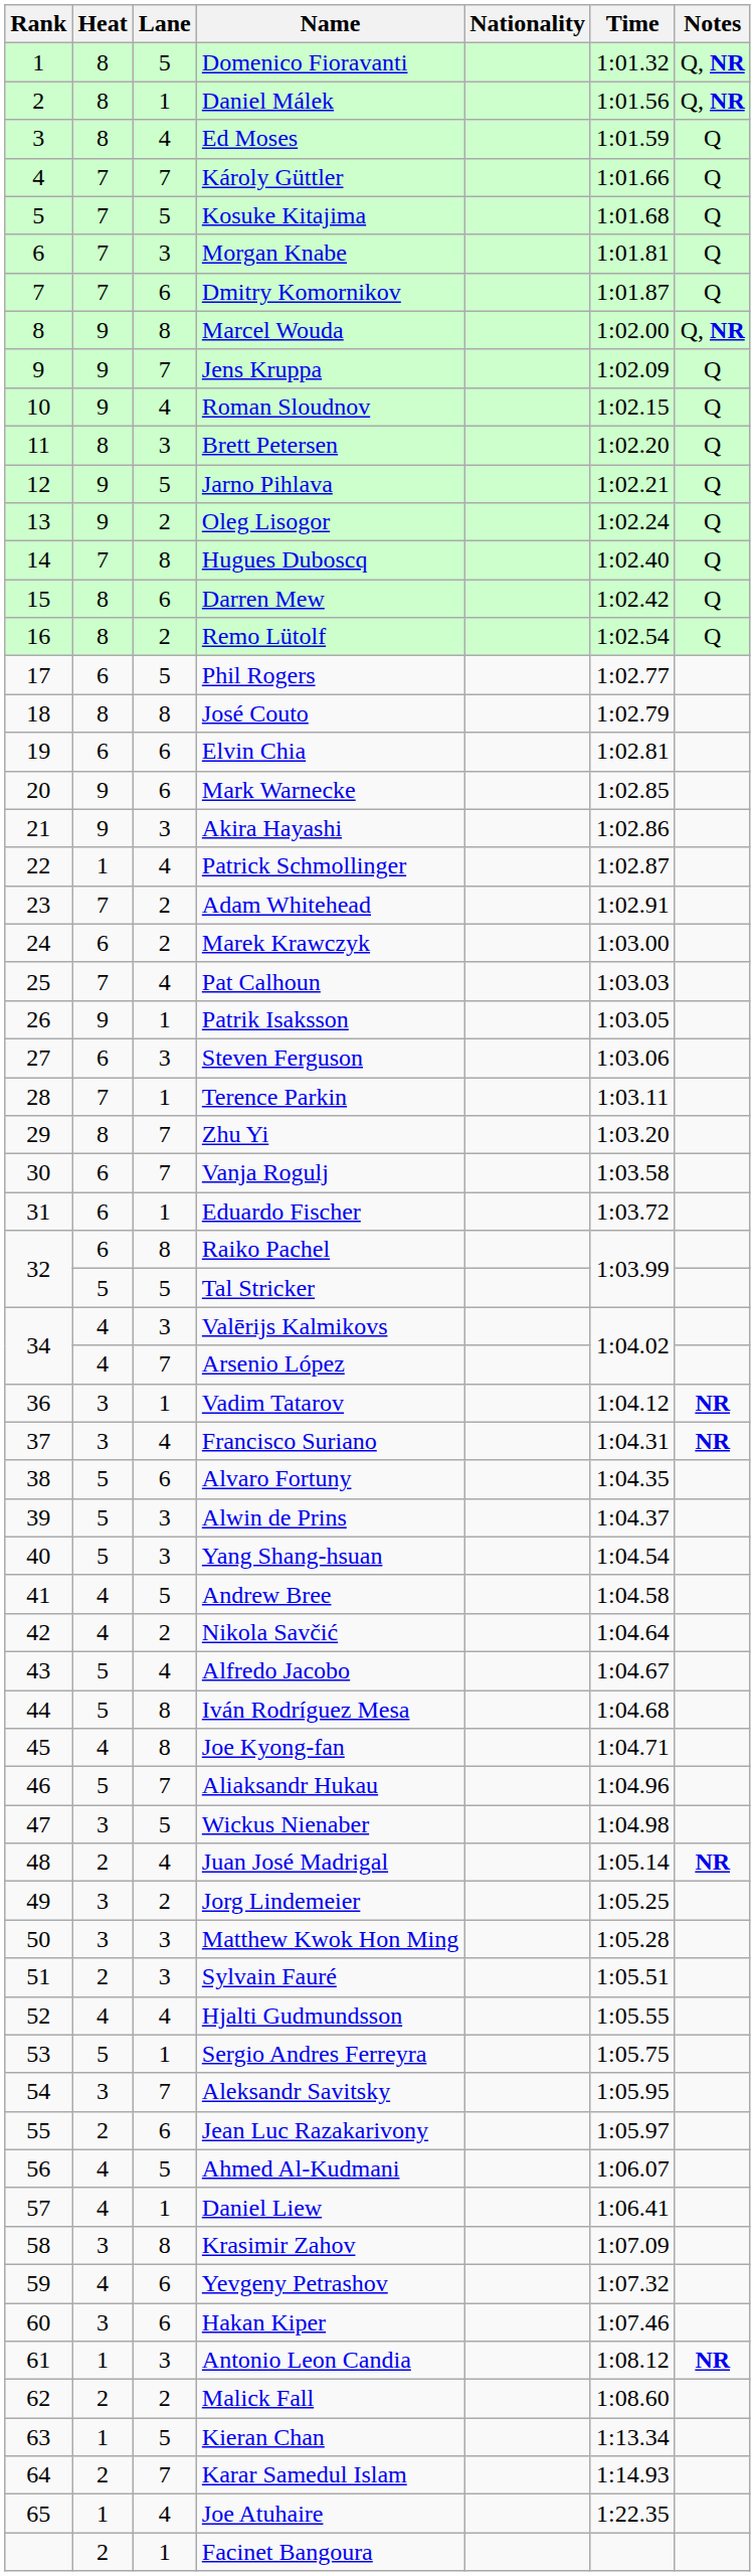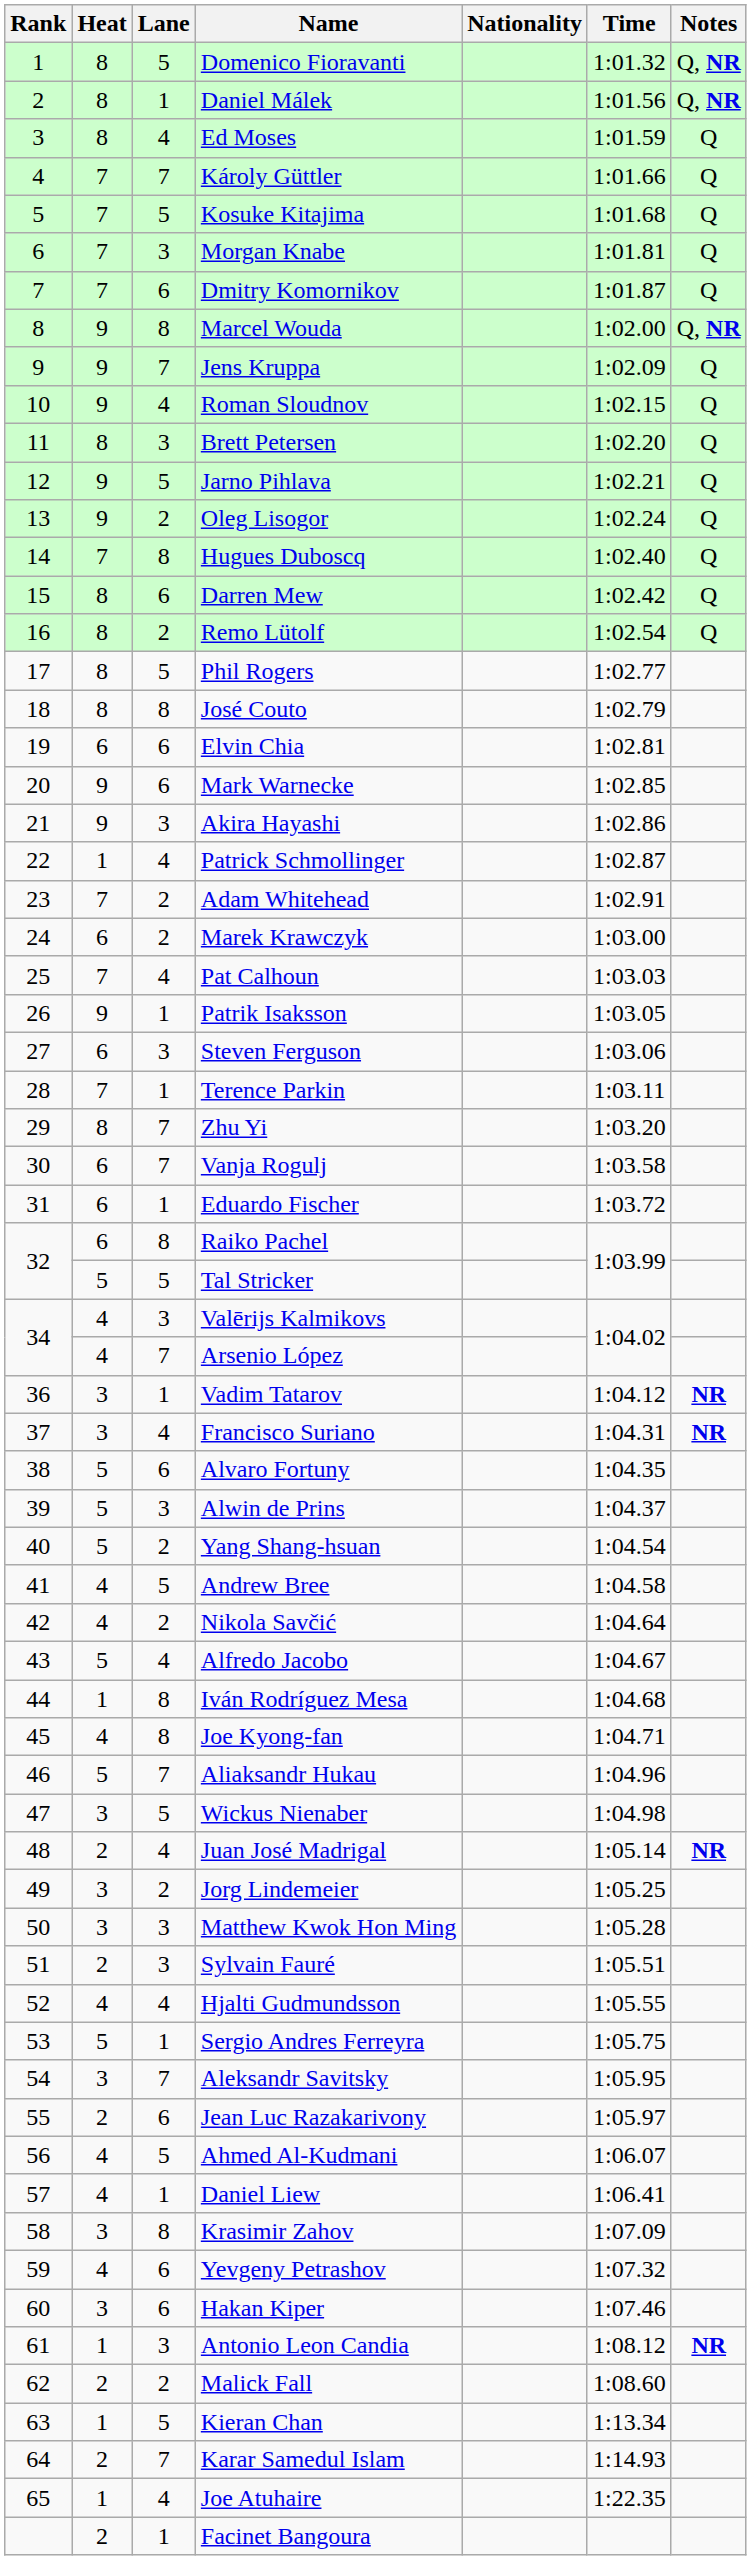Phil Rogers | Heat: 6 -> 8
Yang Shang-hsuan | Lane: 3 -> 2
Iván Rodríguez Mesa | Heat: 5 -> 1
